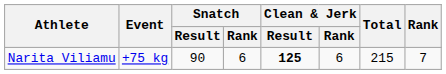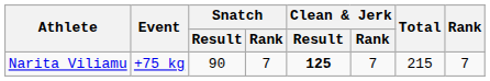Narita Viliamu | Snatch / Rank: 6 -> 7
Narita Viliamu | Clean & Jerk / Rank: 6 -> 7
